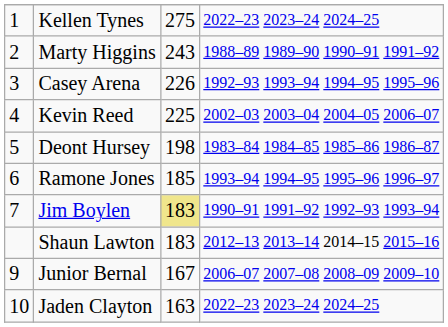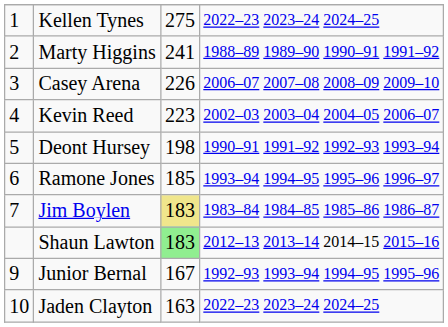Marty Higgins | column 3: 243 -> 241
Casey Arena | column 4: 1992–93 1993–94 1994–95 1995–96 -> 2006–07 2007–08 2008–09 2009–10
Kevin Reed | column 3: 225 -> 223
Deont Hursey | column 4: 1983–84 1984–85 1985–86 1986–87 -> 1990–91 1991–92 1992–93 1993–94
Jim Boylen | column 4: 1990–91 1991–92 1992–93 1993–94 -> 1983–84 1984–85 1985–86 1986–87
Shaun Lawton | column 3: no background -> lightgreen background
Junior Bernal | column 4: 2006–07 2007–08 2008–09 2009–10 -> 1992–93 1993–94 1994–95 1995–96
